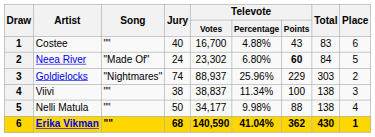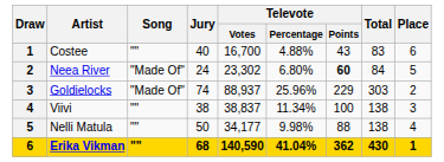Goldielocks | Song: "Nightmares" -> "Made Of"
